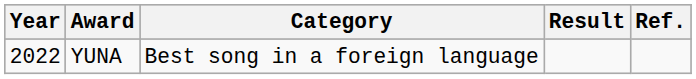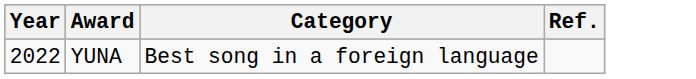- column: Result
